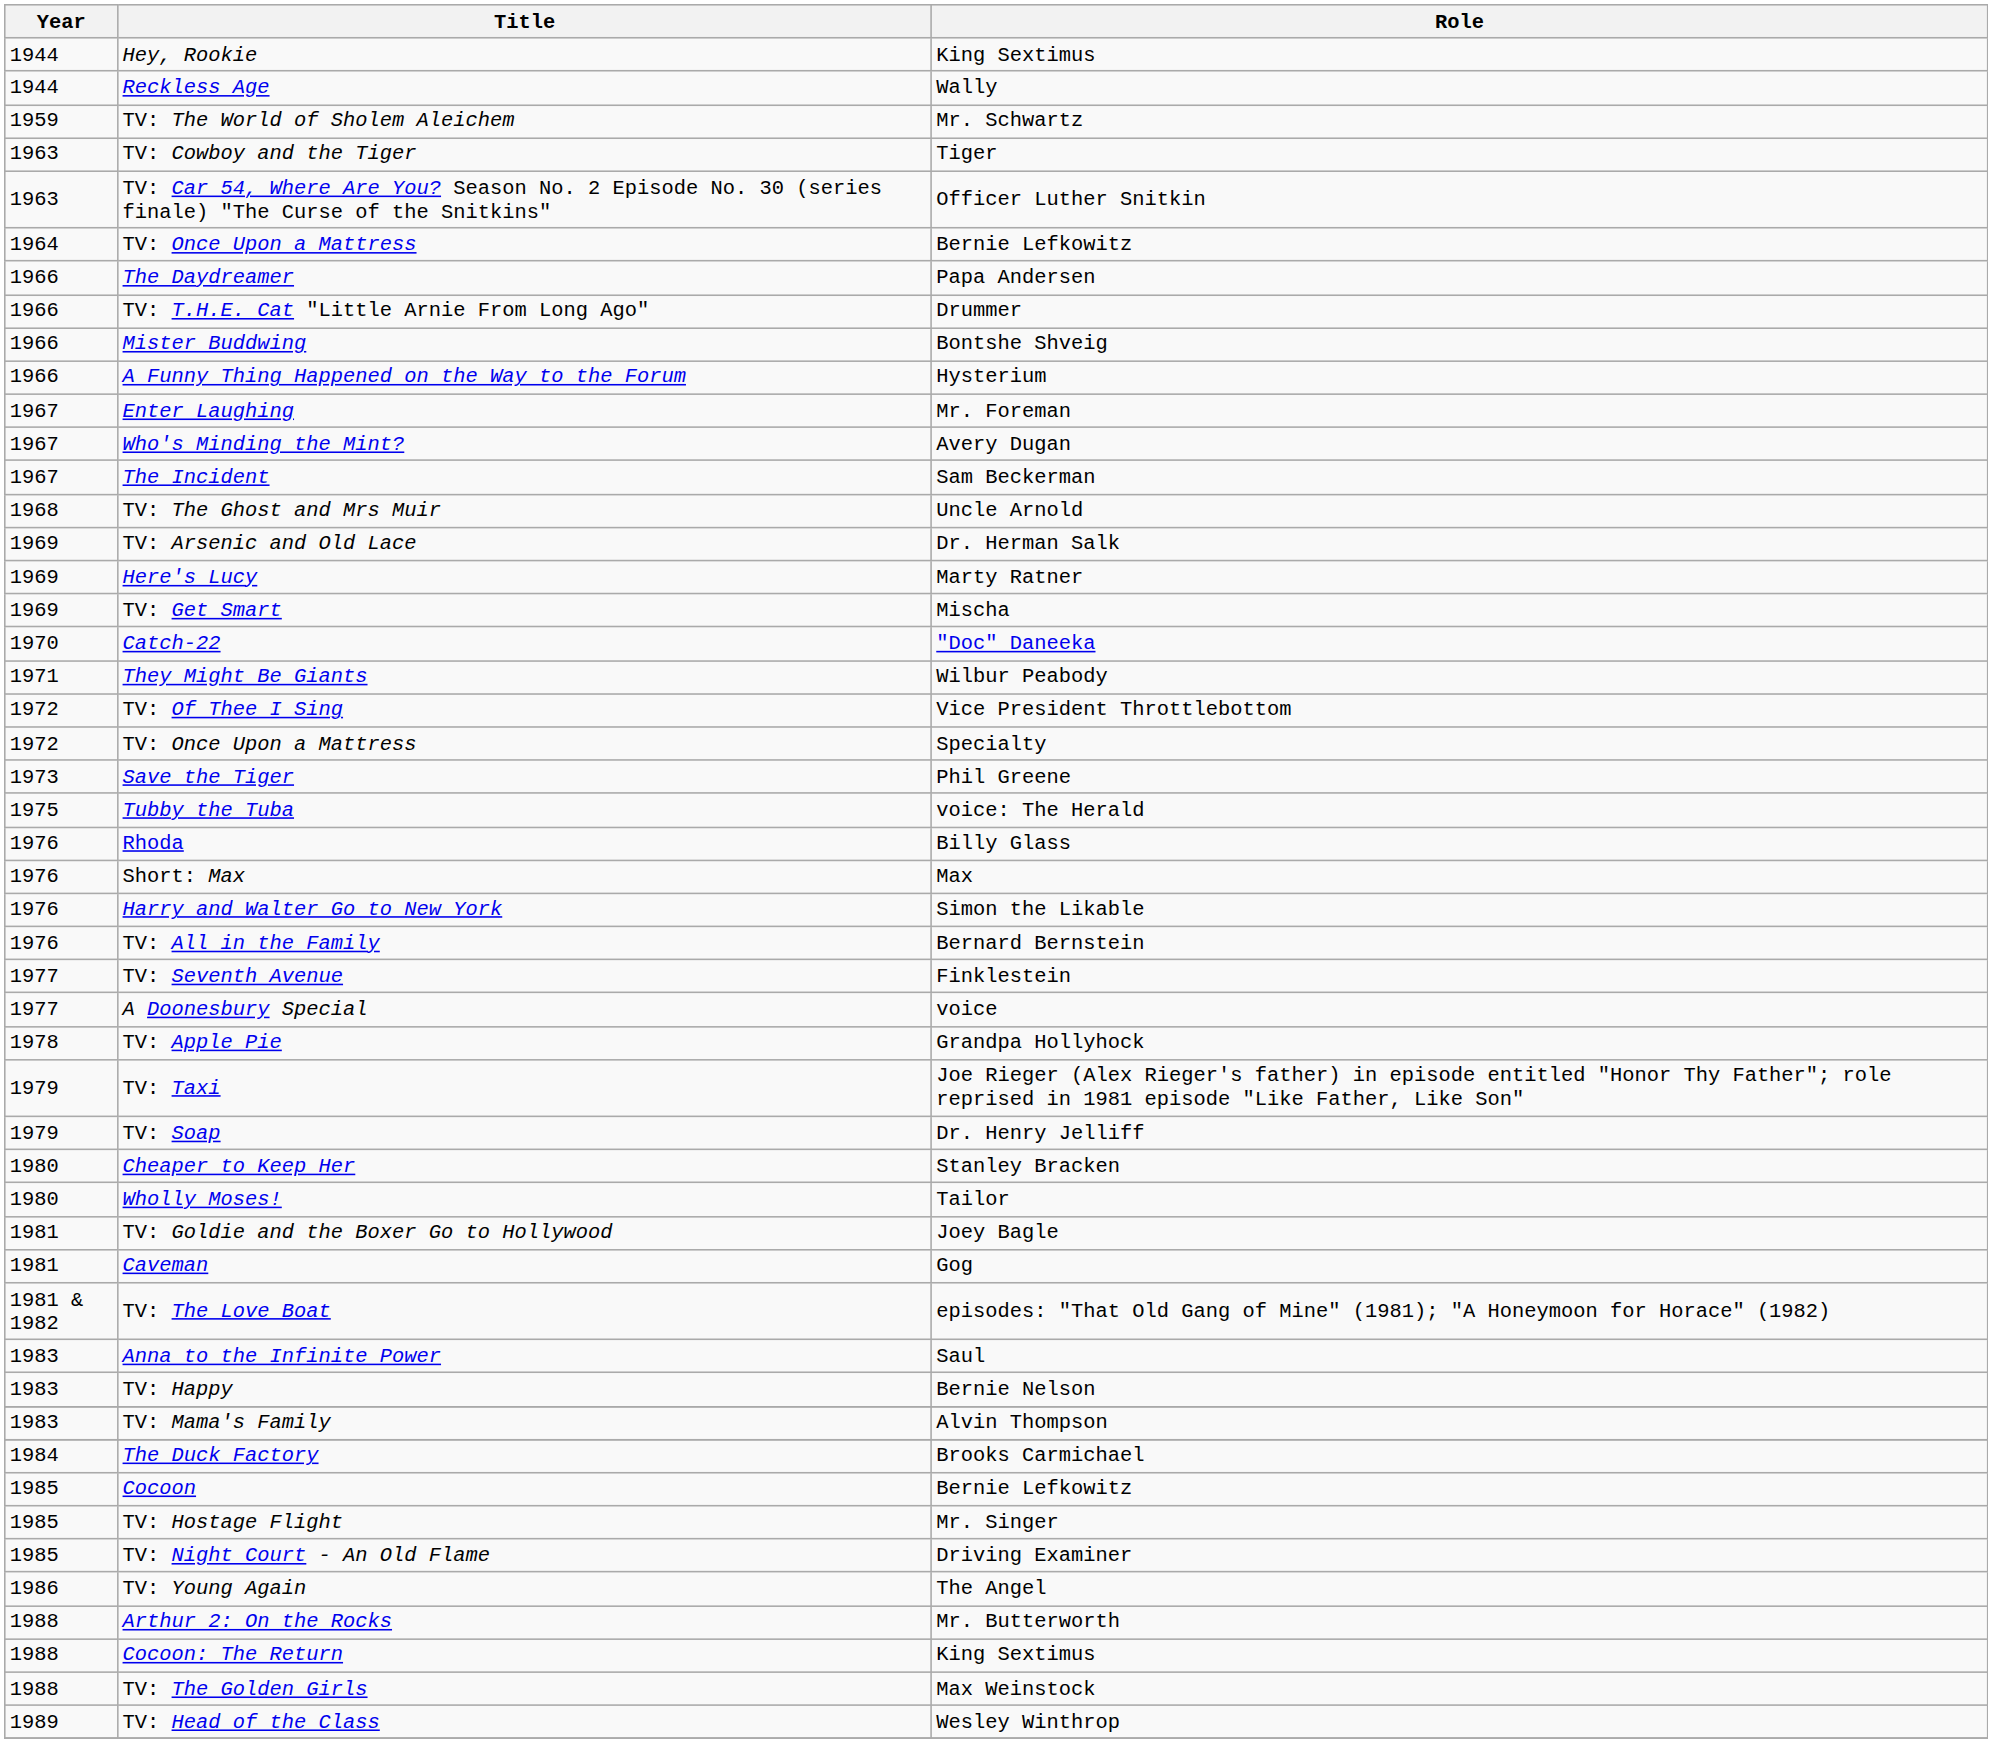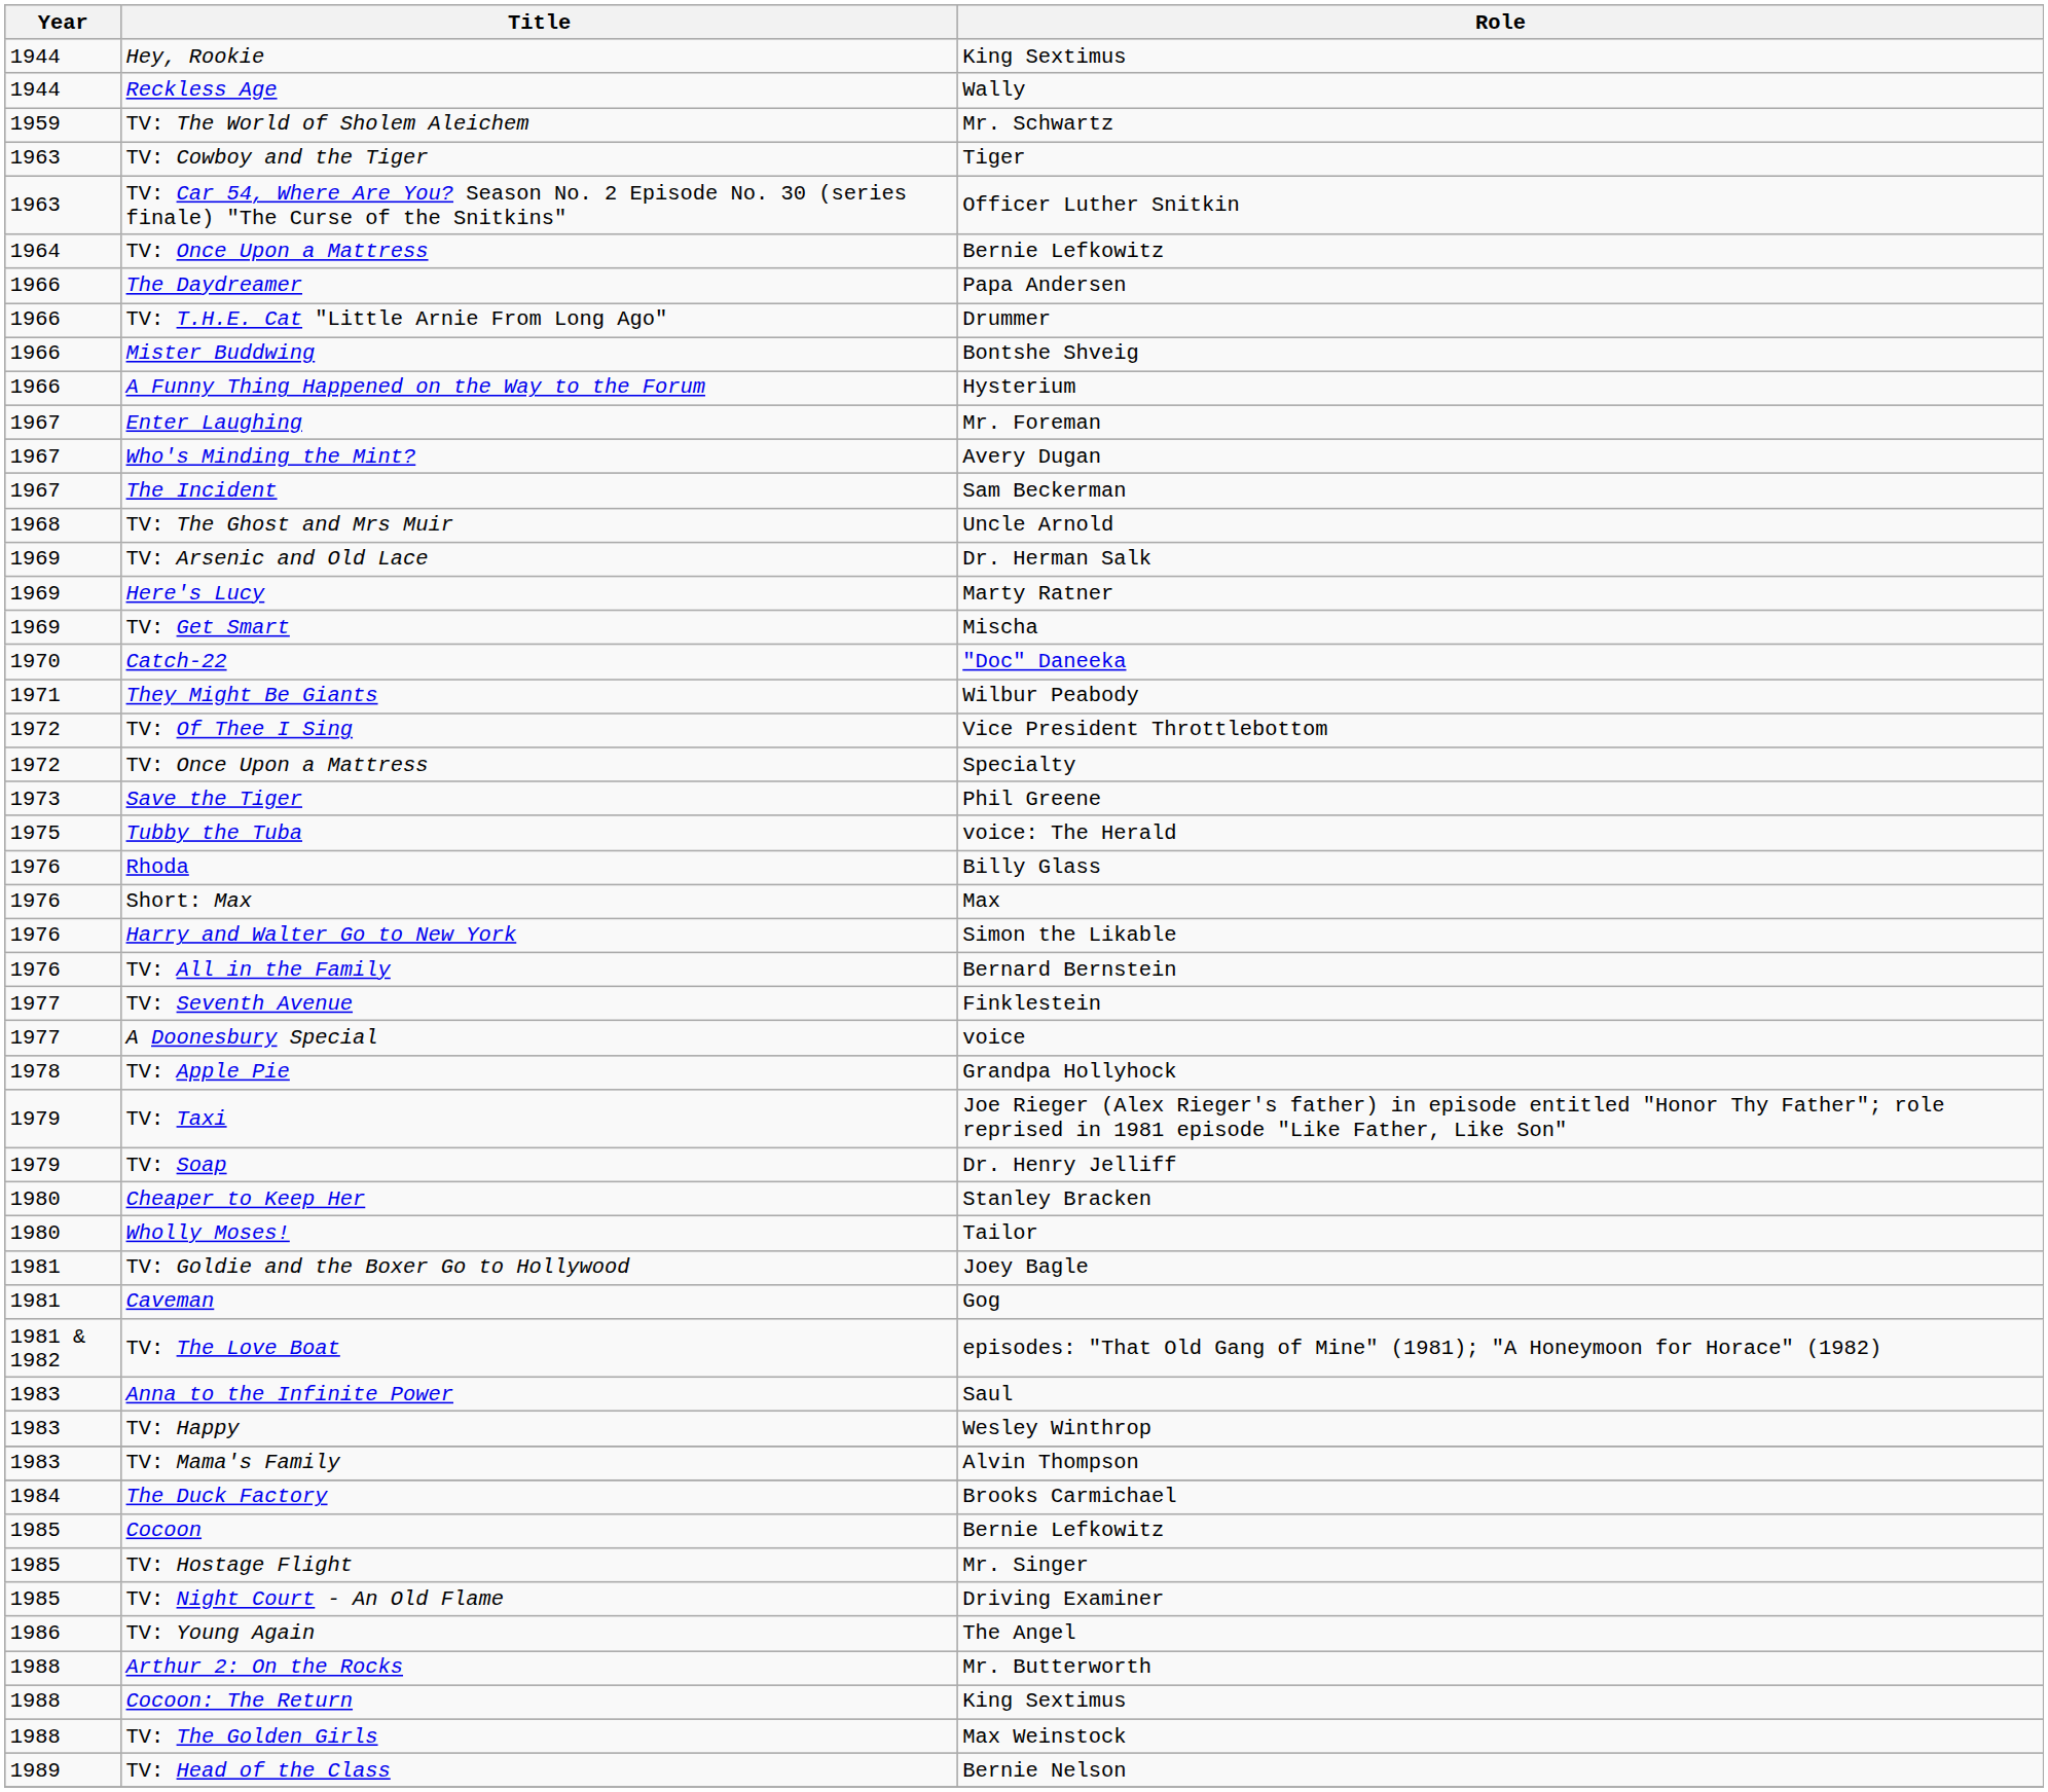TV: Happy | Role: Bernie Nelson -> Wesley Winthrop
TV: Head of the Class | Role: Wesley Winthrop -> Bernie Nelson
